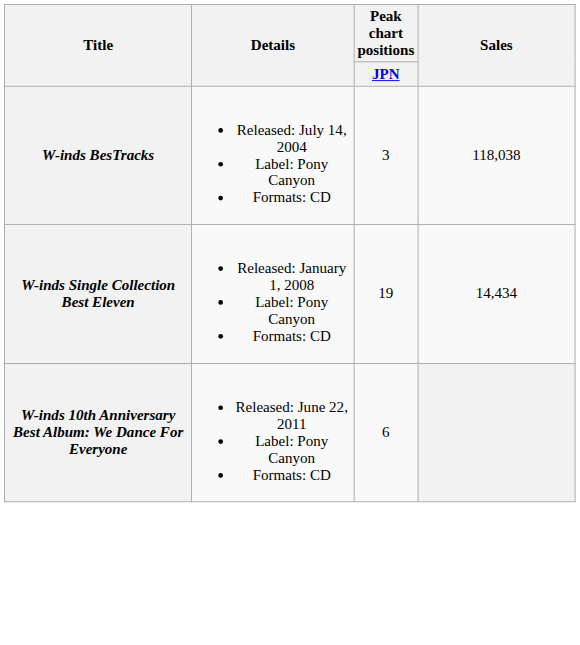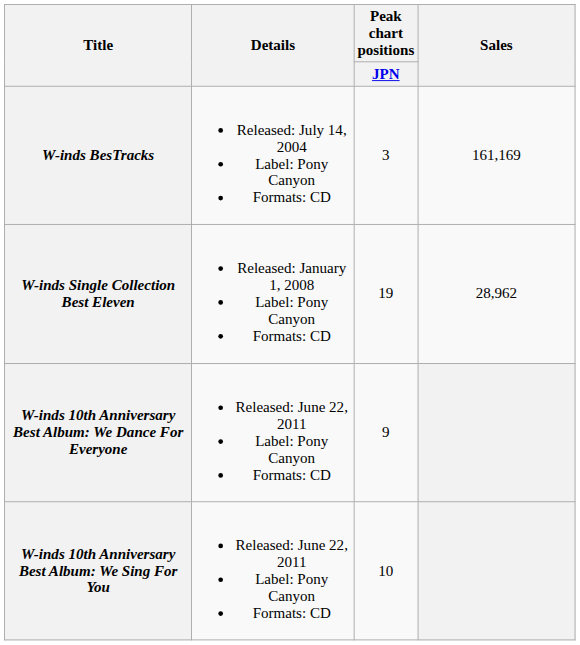W-inds BesTracks | Sales: 118,038 -> 161,169
W-inds Single Collection Best Eleven | Sales: 14,434 -> 28,962
W-inds 10th Anniversary Best Album: We Dance For Everyone | Peak chart positions / JPN: 6 -> 9
+ row: W-inds 10th Anniversary Best Album: We Sing For You | Released: June 22, 2011 Label: Pony Canyon Formats: CD | 10
